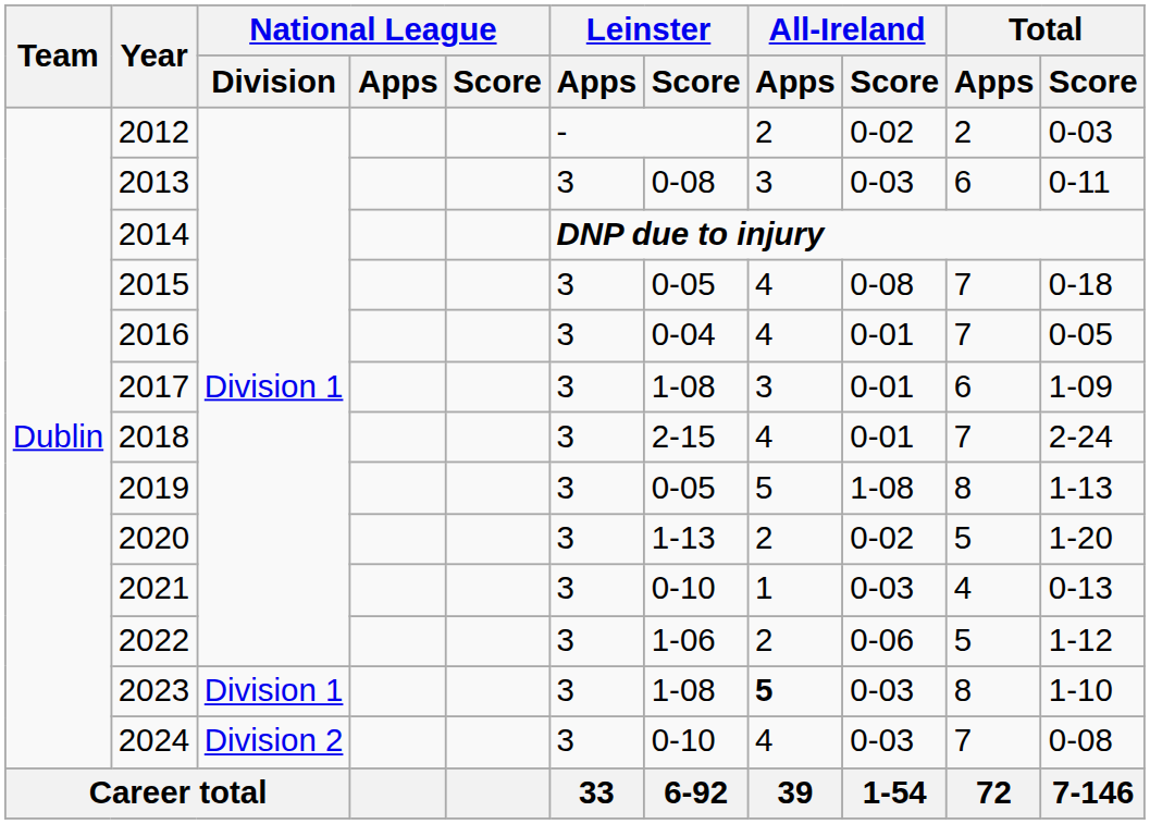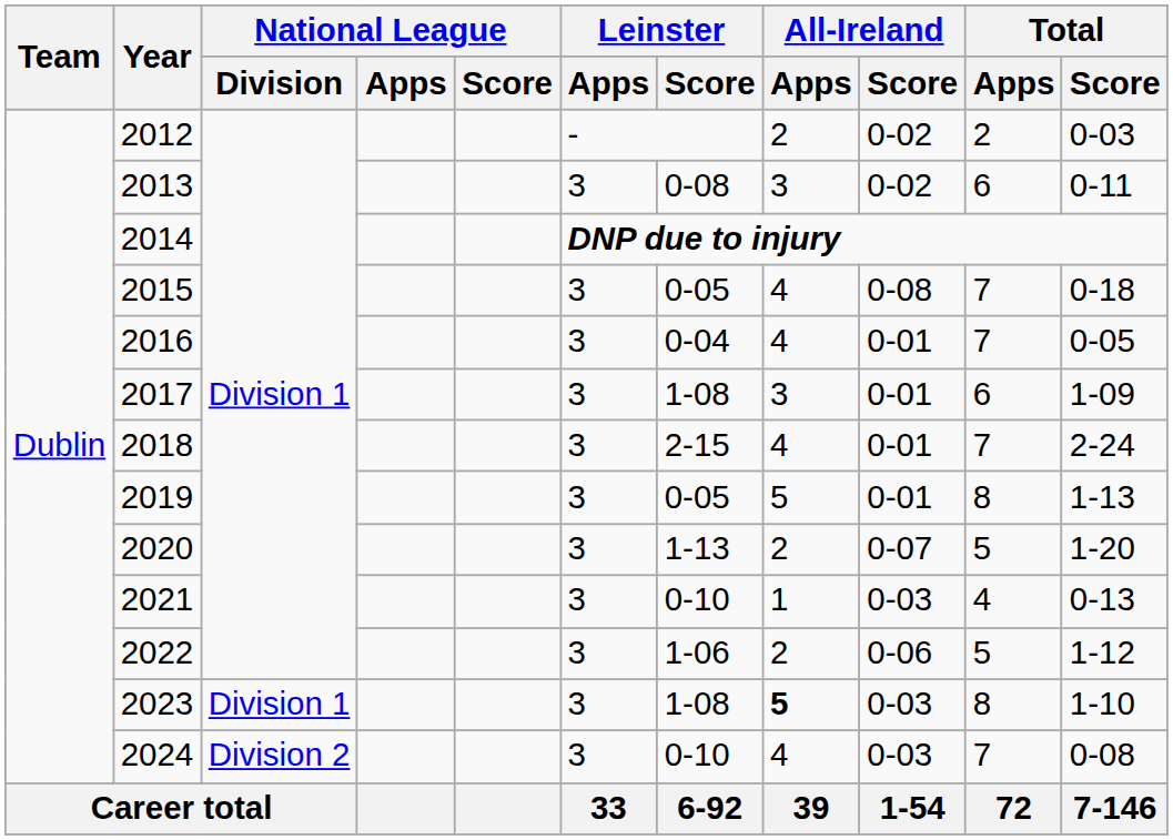2013 | All-Ireland / Score: 0-03 -> 0-02
2019 | All-Ireland / Score: 1-08 -> 0-01
2020 | All-Ireland / Score: 0-02 -> 0-07
